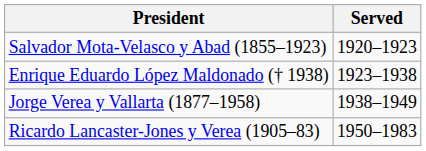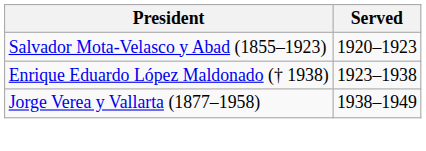- row: Ricardo Lancaster-Jones y Verea (1905–83) | 1950–1983
